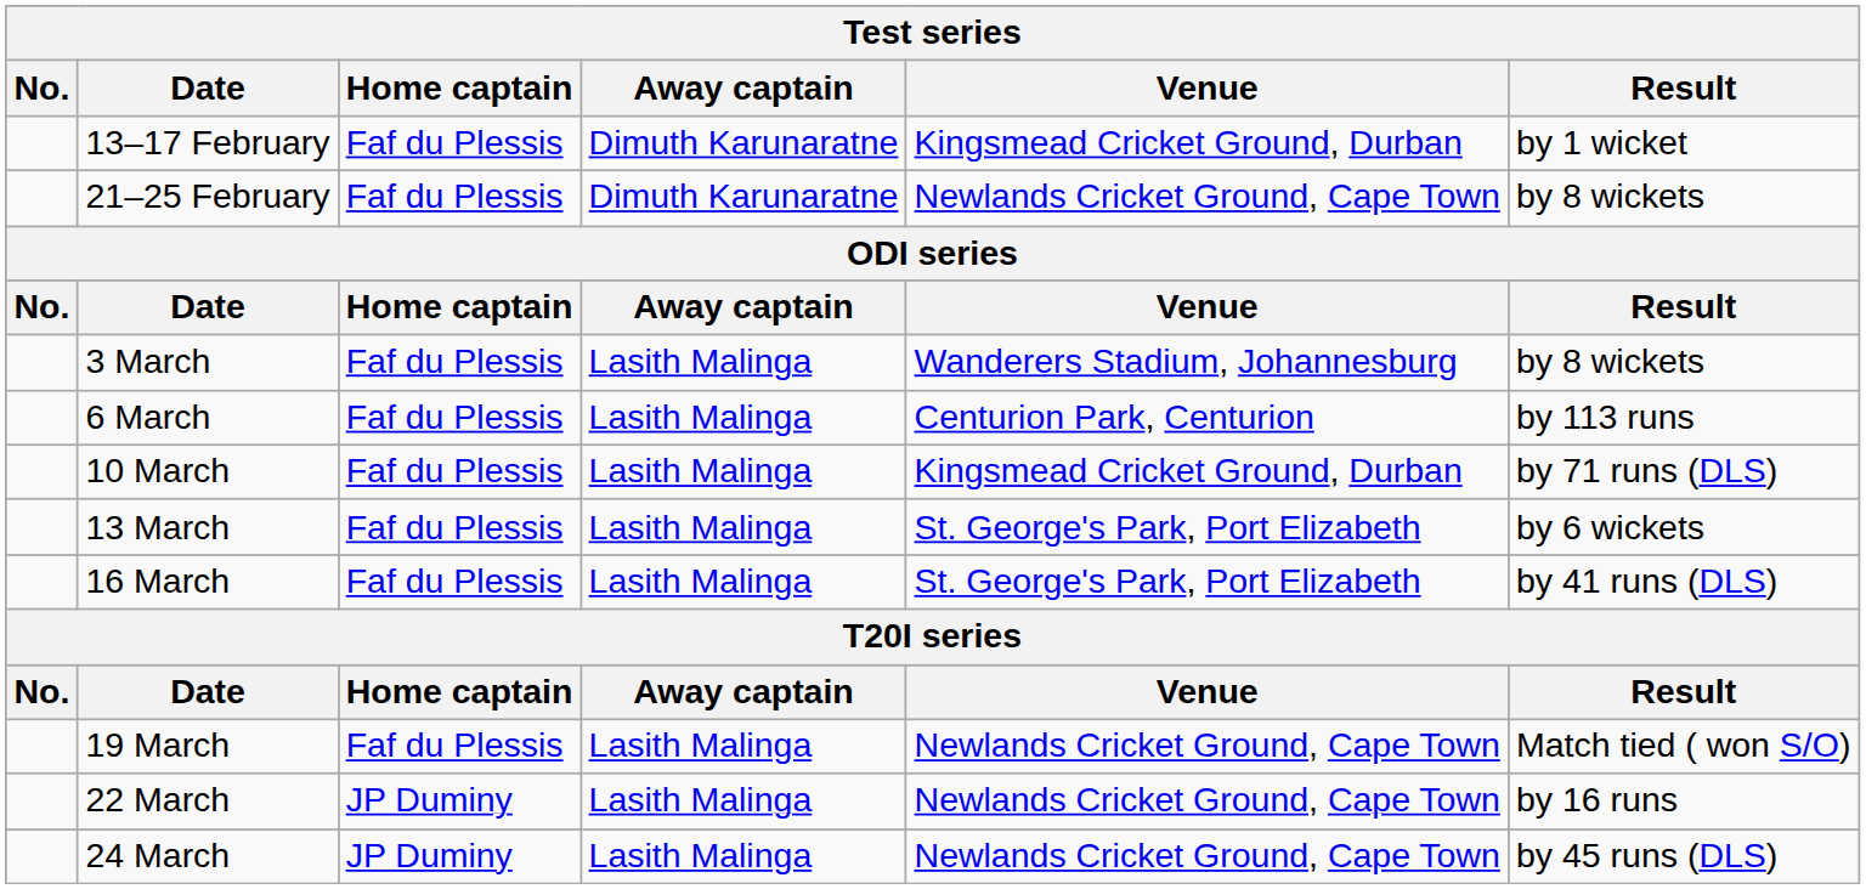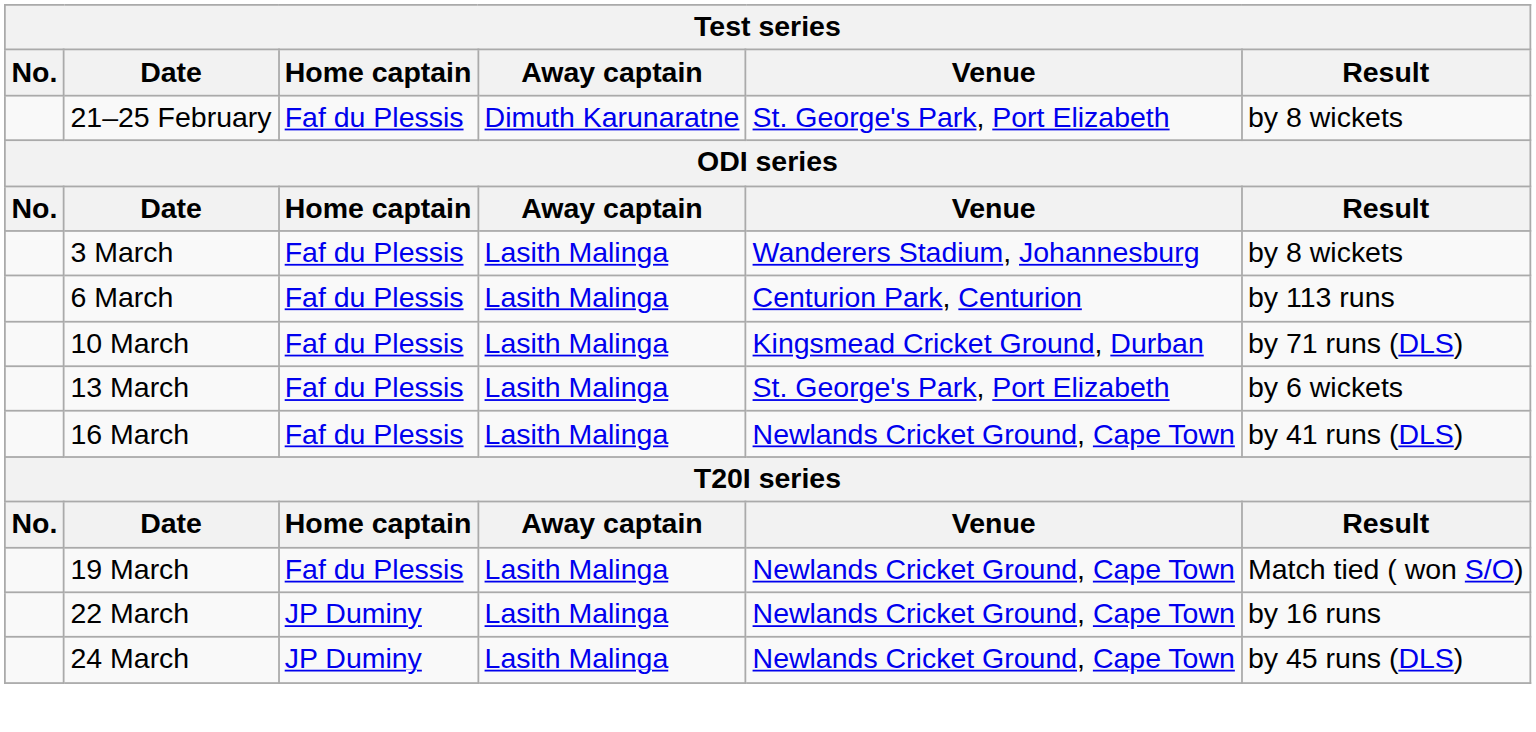- row: 13–17 February | Faf du Plessis | Dimuth Karunaratne | Kingsmead Cricket Ground, Durban | by 1 wicket
21–25 February | Venue: Newlands Cricket Ground, Cape Town -> St. George's Park, Port Elizabeth
16 March | Venue: St. George's Park, Port Elizabeth -> Newlands Cricket Ground, Cape Town
